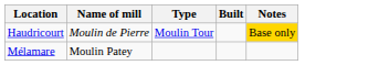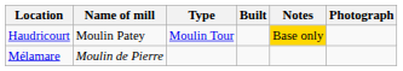+ column: Photograph
Haudricourt | Name of mill: Moulin de Pierre -> Moulin Patey
Mélamare | Name of mill: Moulin Patey -> Moulin de Pierre
